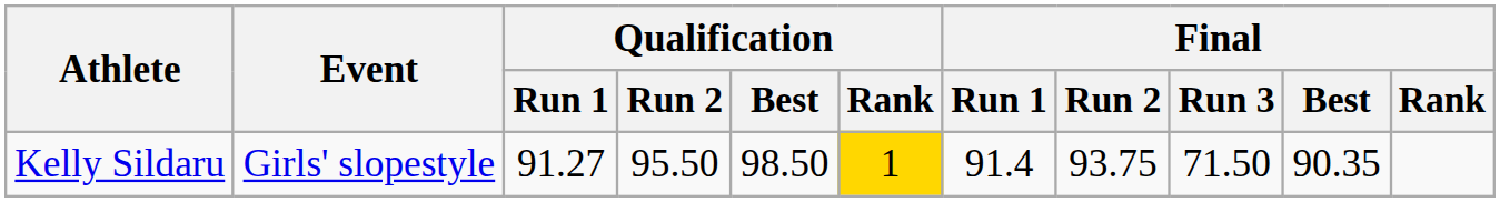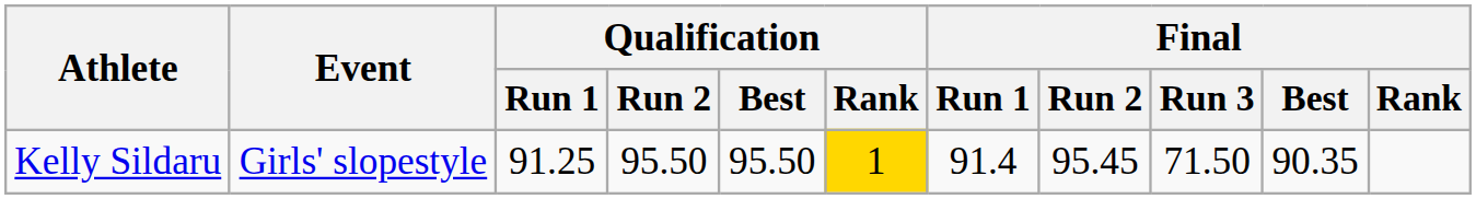Kelly Sildaru | Qualification / Run 1: 91.27 -> 91.25
Kelly Sildaru | Qualification / Best: 98.50 -> 95.50
Kelly Sildaru | Final / Run 2: 93.75 -> 95.45
